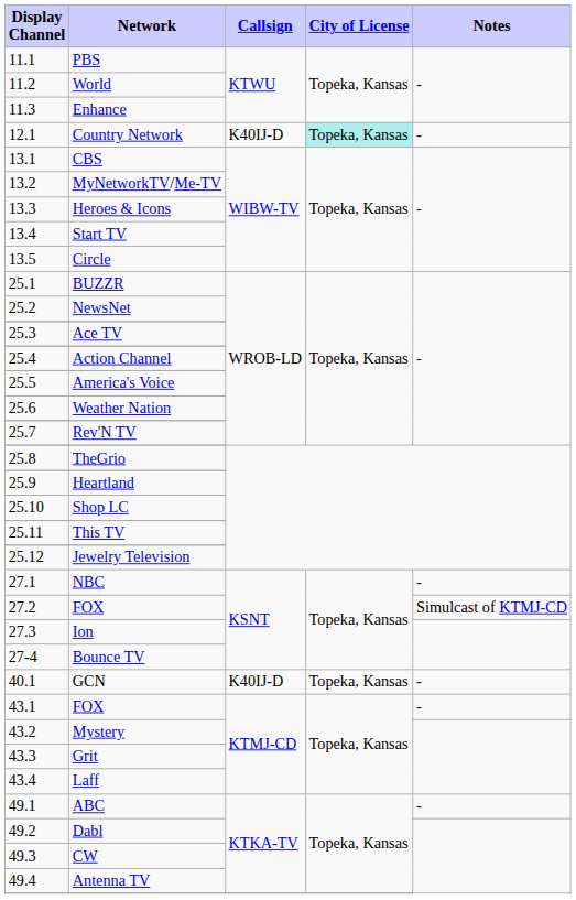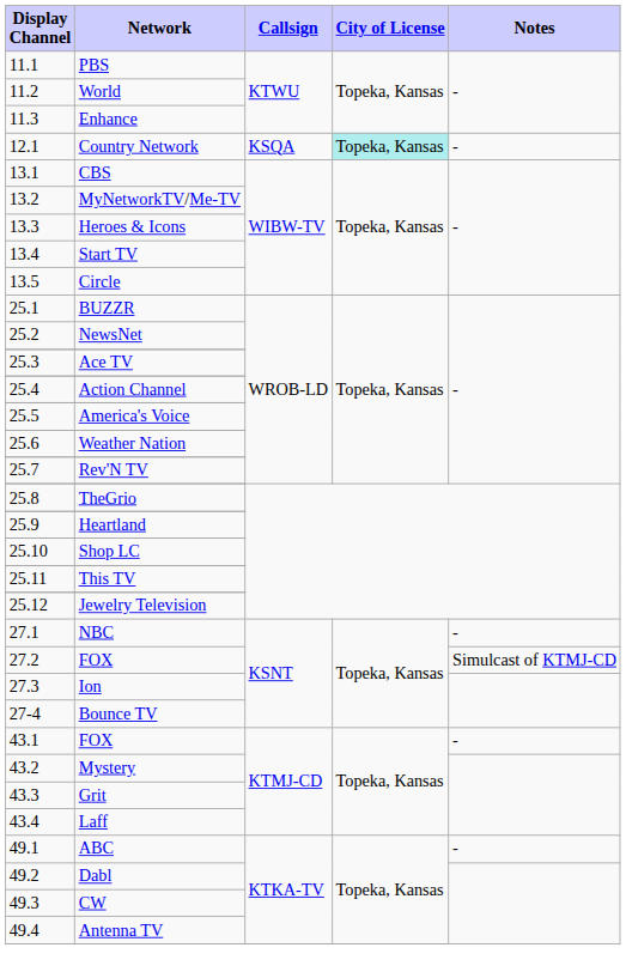Country Network | Callsign: K40IJ-D -> KSQA
- row: 40.1 | GCN | K40IJ-D | Topeka, Kansas | -
